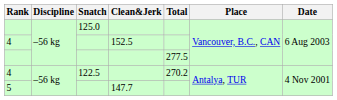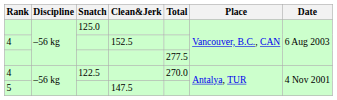4 / 122.5 | Total: 270.2 -> 270.0
5 | Clean&Jerk: 147.7 -> 147.5
